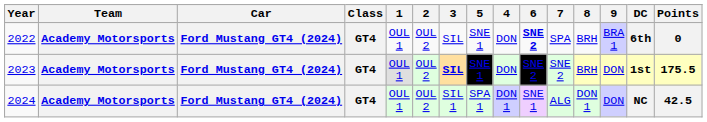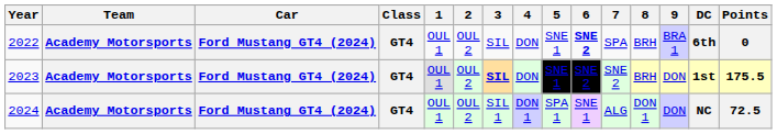columns swapped: 4 <-> 5
2024 | Points: 42.5 -> 72.5
